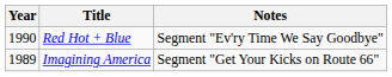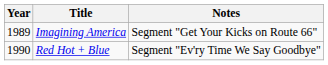rows swapped: Imagining America <-> Red Hot + Blue
